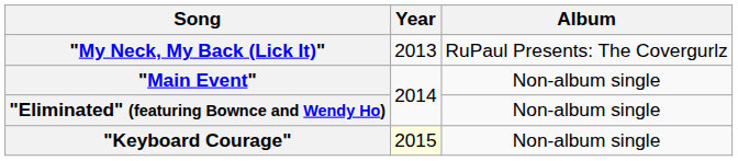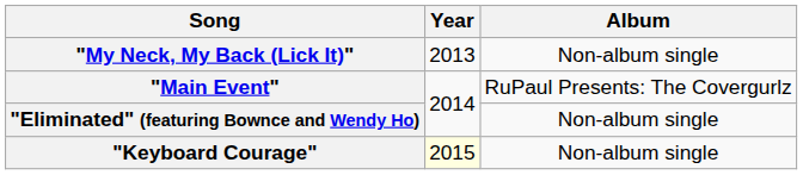"My Neck, My Back (Lick It)" | Album: RuPaul Presents: The Covergurlz -> Non-album single
"Main Event" | Album: Non-album single -> RuPaul Presents: The Covergurlz
